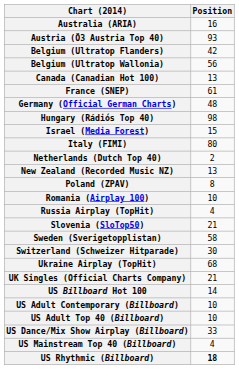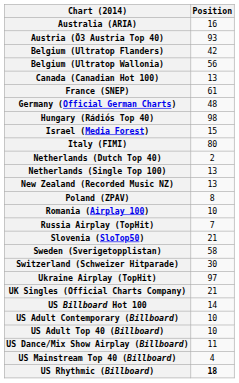+ row: Netherlands (Single Top 100) | 13
Russia Airplay (TopHit) | Position: 4 -> 7
Ukraine Airplay (TopHit) | Position: 68 -> 97
US Dance/Mix Show Airplay (Billboard) | Position: 33 -> 11
